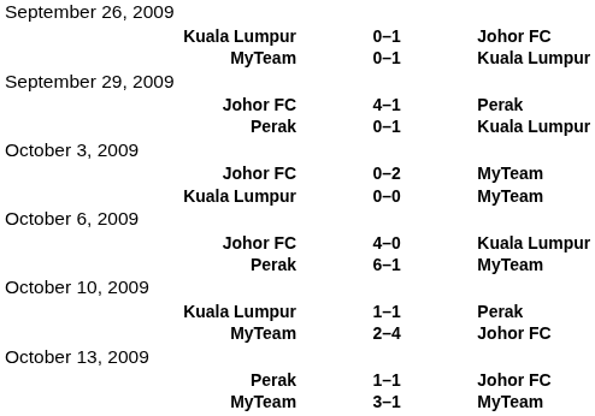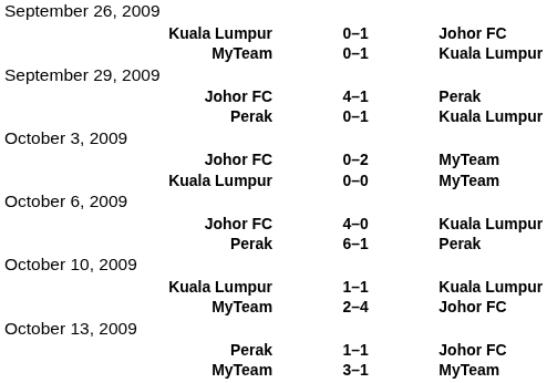Perak / 6–1 | column 3: MyTeam -> Perak
Kuala Lumpur / 1–1 | column 3: Perak -> Kuala Lumpur
